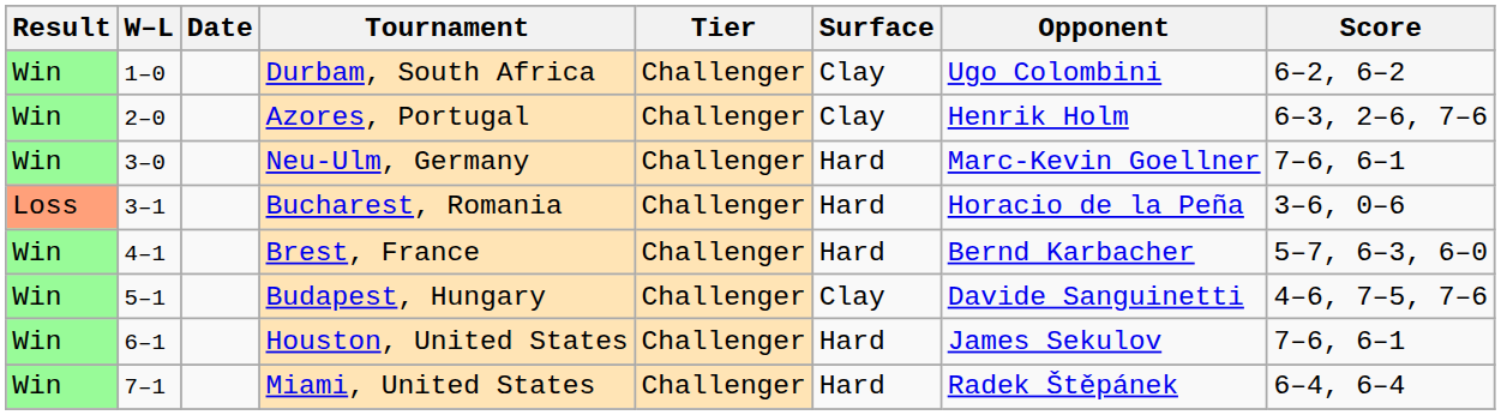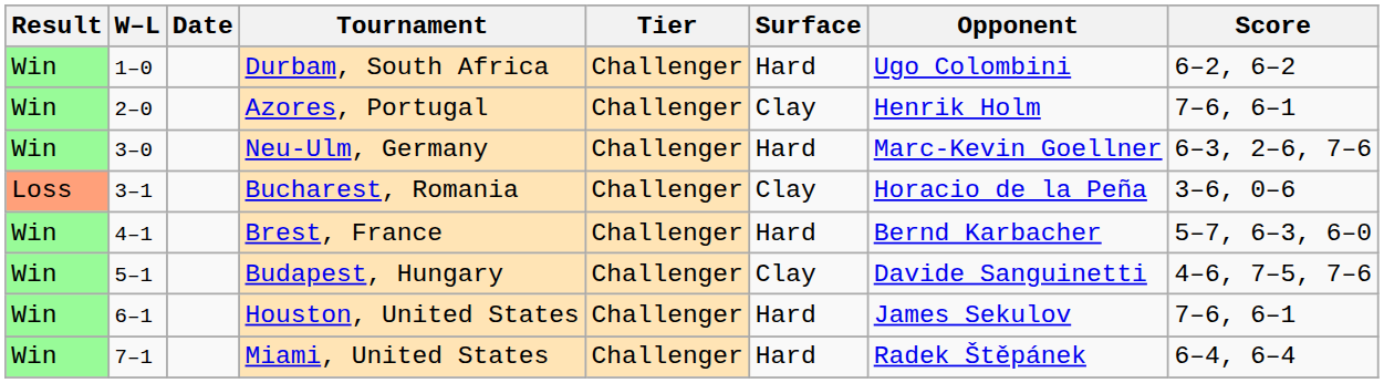Durbam, South Africa | Surface: Clay -> Hard
Azores, Portugal | Score: 6–3, 2–6, 7–6 -> 7–6, 6–1
Neu-Ulm, Germany | Score: 7–6, 6–1 -> 6–3, 2–6, 7–6
Bucharest, Romania | Surface: Hard -> Clay
